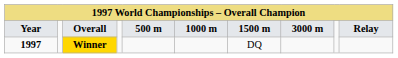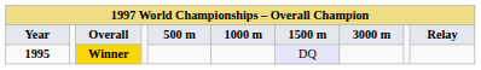Winner | Year: 1997 -> 1995
Winner | 1500 m: no background -> lavender background
